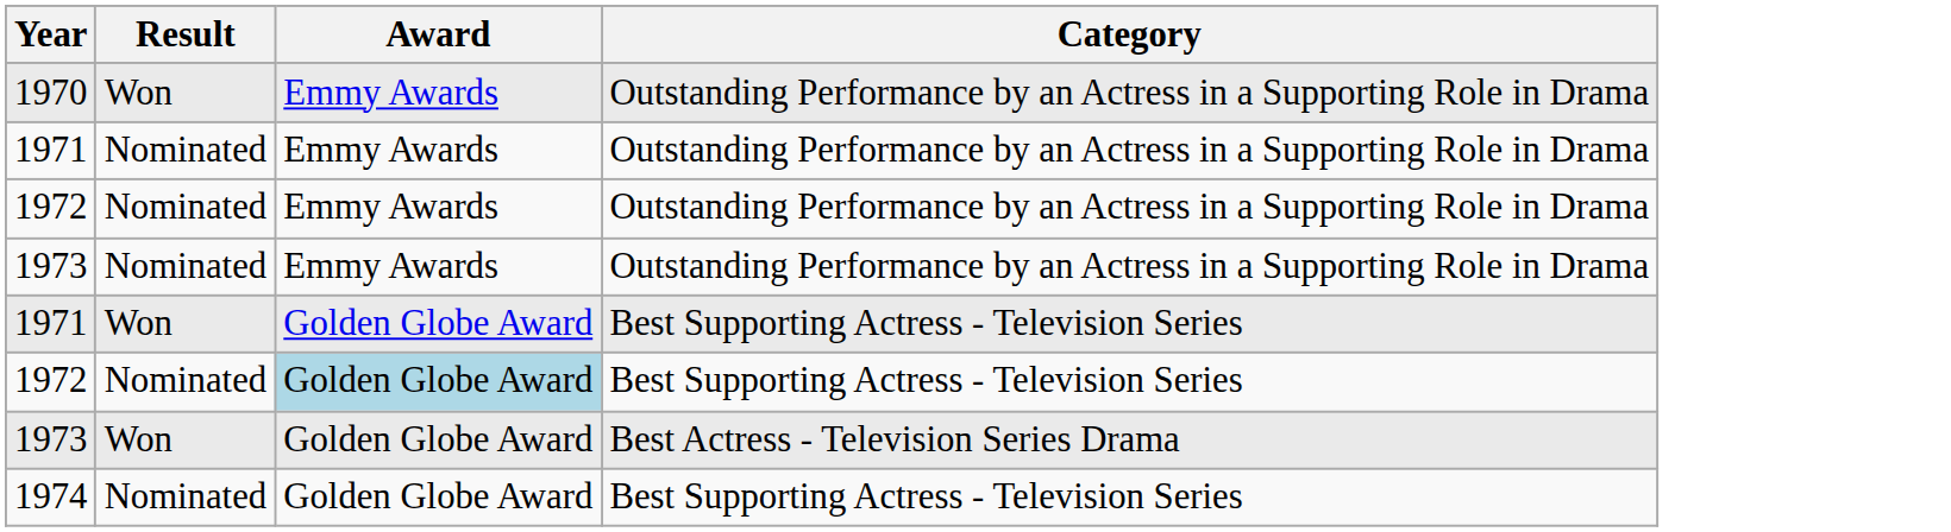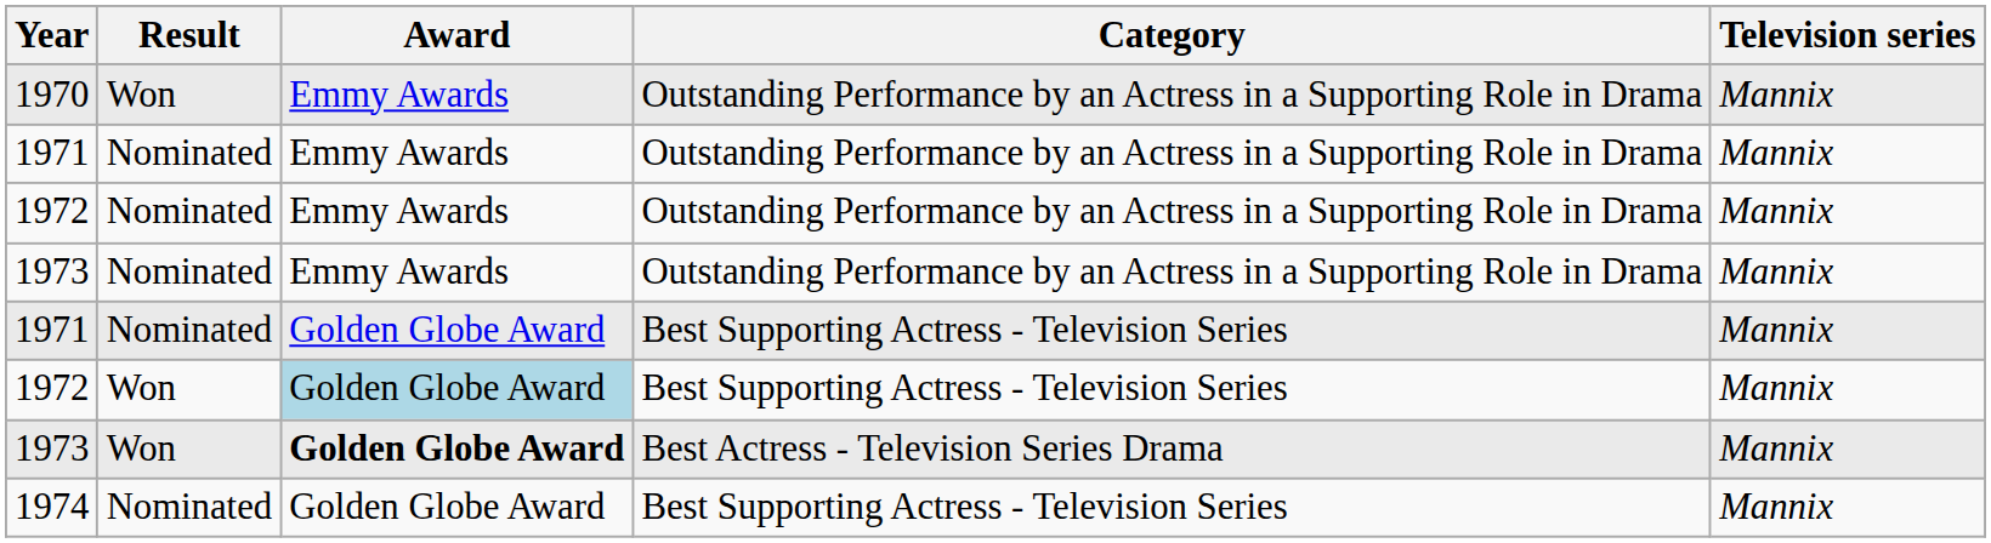+ column: Television series | Mannix | Mannix | Mannix | Mannix | Mannix | Mannix | Mannix | Mannix
1971 / Best Supporting Actress - Television Series | Result: Won -> Nominated
1972 / Best Supporting Actress - Television Series | Result: Nominated -> Won
1973 / Best Actress - Television Series Drama | Award: normal -> bold
